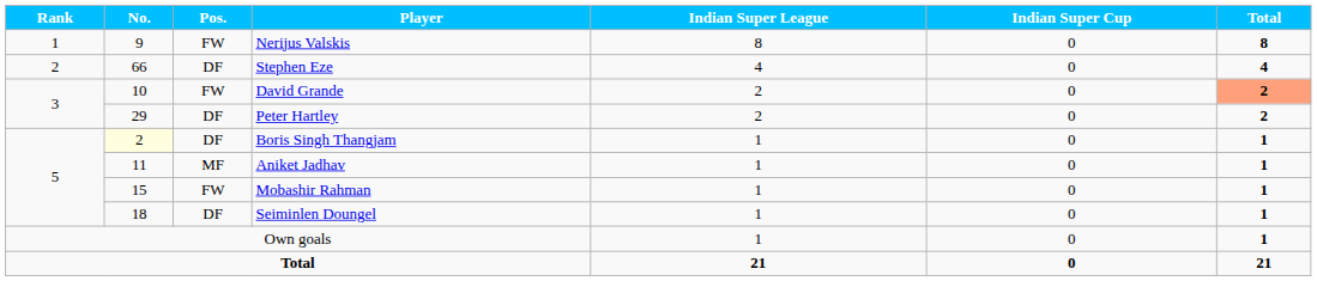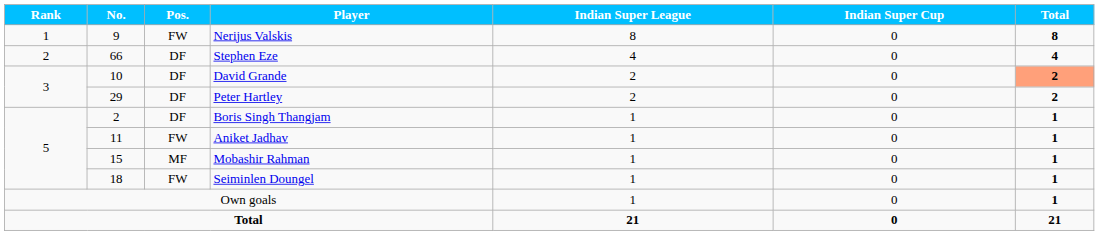David Grande | Pos.: FW -> DF
Boris Singh Thangjam | No.: lightyellow background -> no background
Aniket Jadhav | Pos.: MF -> FW
Mobashir Rahman | Pos.: FW -> MF
Seiminlen Doungel | Pos.: DF -> FW
